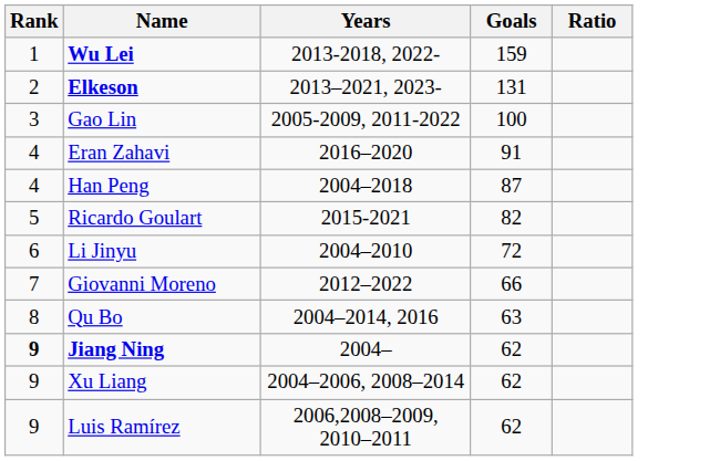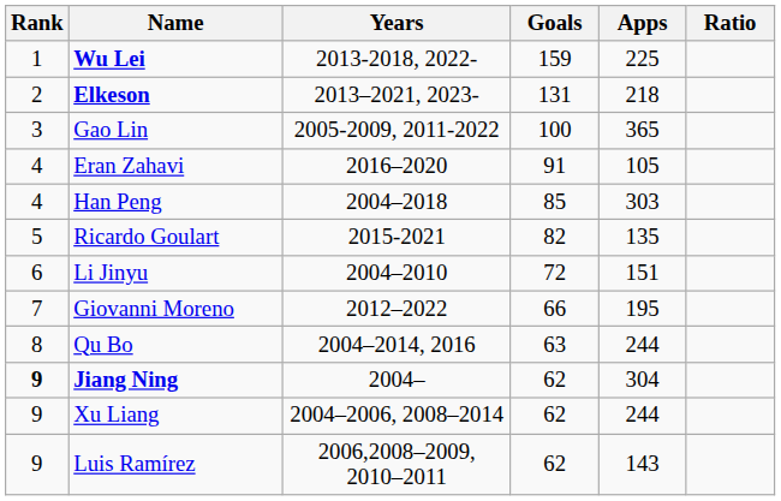+ column: Apps | 225 | 218 | 365 | 105 | 303 | 135 | 151 | 195 | 244 | 304 | 244 | 143
Han Peng | Goals: 87 -> 85
